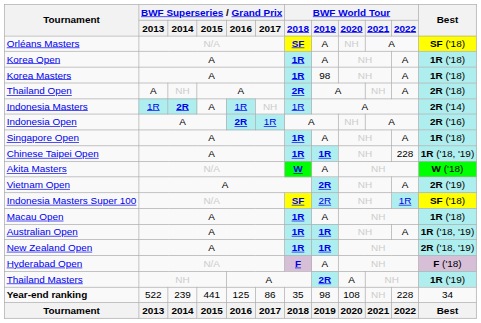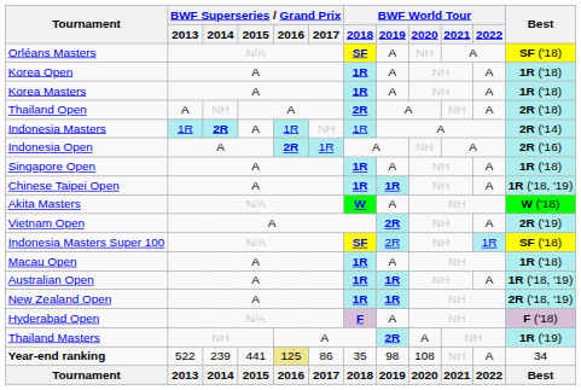Korea Masters | BWF World Tour / 2019: 98 -> A
Chinese Taipei Open | BWF World Tour / 2022: 228 -> A
Year-end ranking | BWF Superseries / Grand Prix / 2016: no background -> khaki background
Year-end ranking | BWF World Tour / 2022: 228 -> A
